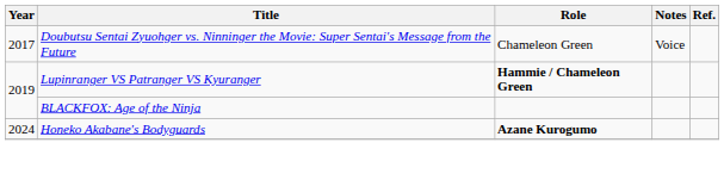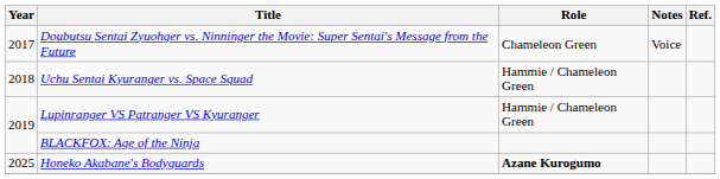+ row: 2018 | Uchu Sentai Kyuranger vs. Space Squad | Hammie / Chameleon Green
Lupinranger VS Patranger VS Kyuranger | Role: bold -> normal
Honeko Akabane's Bodyguards | Year: 2024 -> 2025
